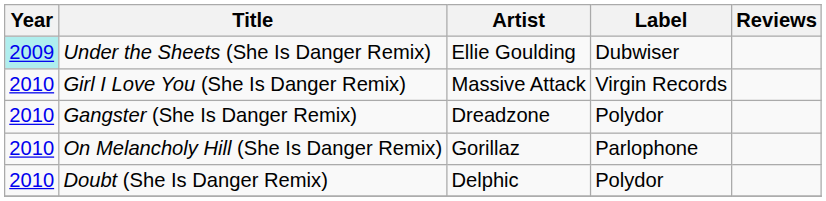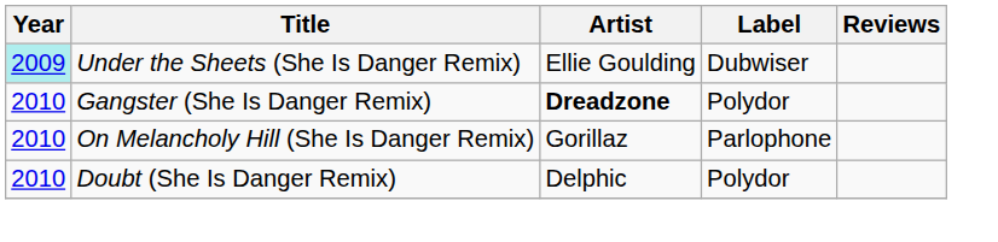- row: 2010 | Girl I Love You (She Is Danger Remix) | Massive Attack | Virgin Records
Gangster (She Is Danger Remix) | Artist: normal -> bold
